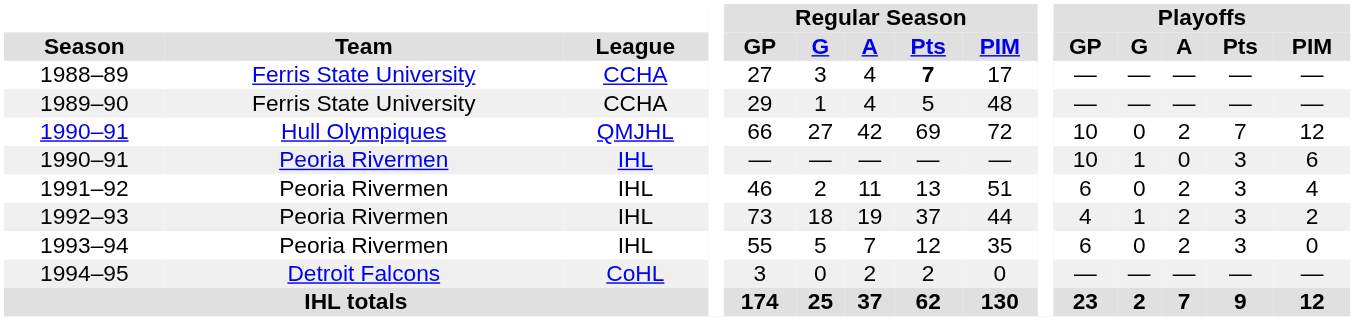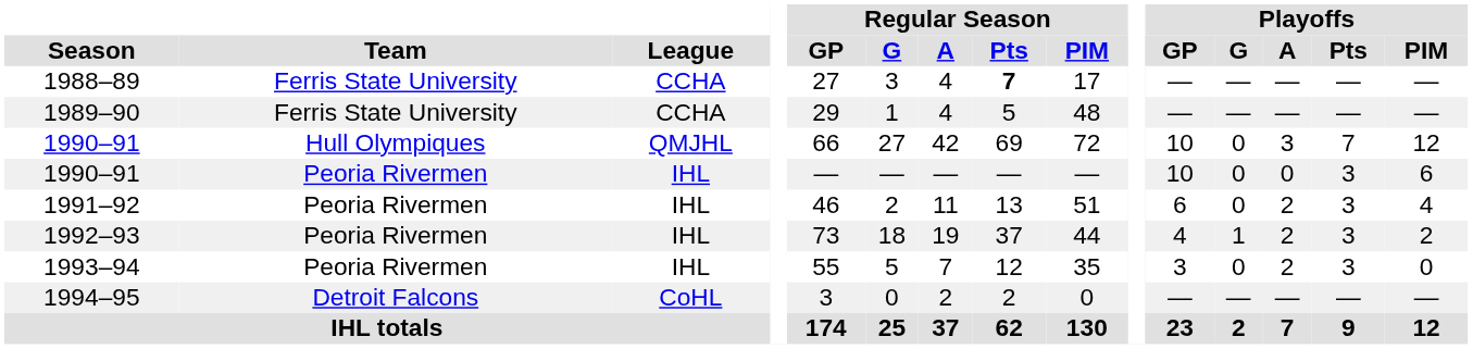1990–91 / Hull Olympiques | Playoffs / A: 2 -> 3
1990–91 / Peoria Rivermen | Playoffs / G: 1 -> 0
1993–94 | Playoffs / GP: 6 -> 3
